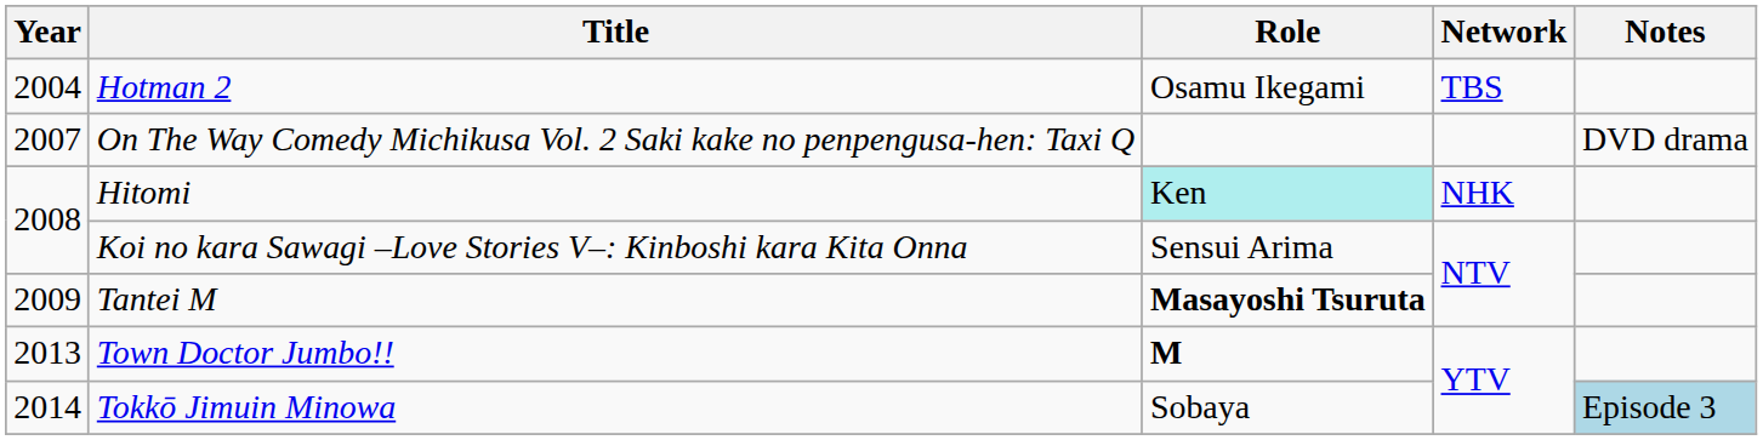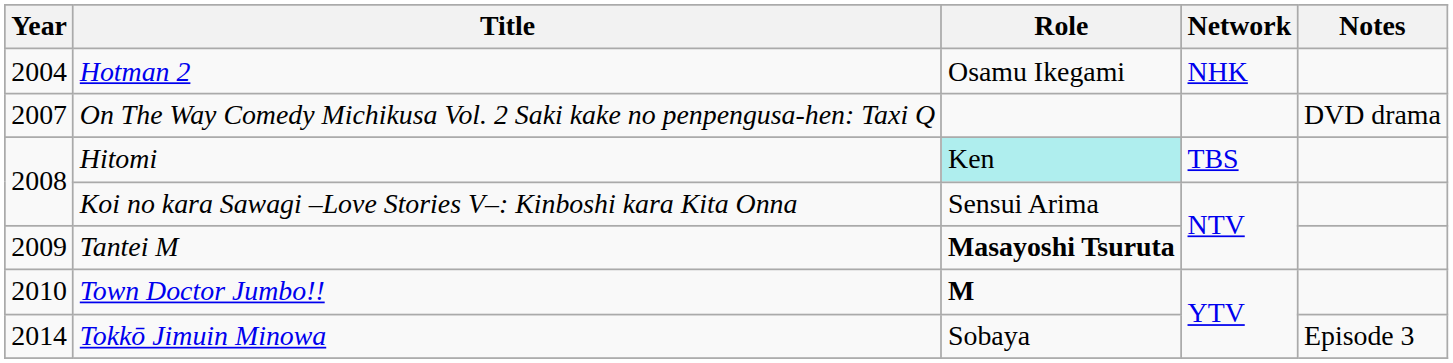Hotman 2 | Network: TBS -> NHK
Hitomi | Network: NHK -> TBS
Town Doctor Jumbo!! | Year: 2013 -> 2010
Tokkō Jimuin Minowa | Notes: lightblue background -> no background
